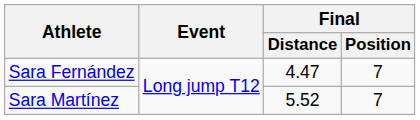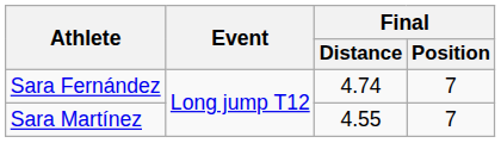Sara Fernández | Final / Distance: 4.47 -> 4.74
Sara Martínez | Final / Distance: 5.52 -> 4.55
